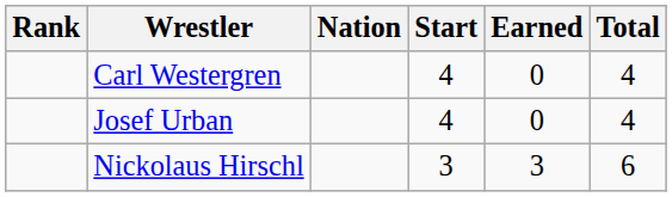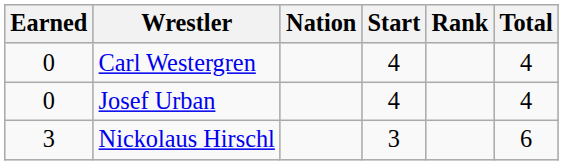columns swapped: Rank <-> Earned
